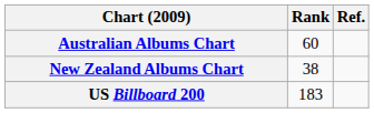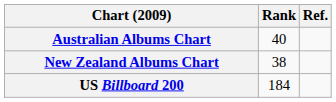Australian Albums Chart | Rank: 60 -> 40
US Billboard 200 | Rank: 183 -> 184
